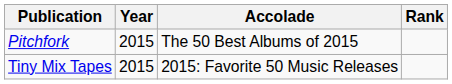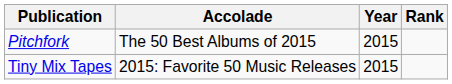columns swapped: Accolade <-> Year
